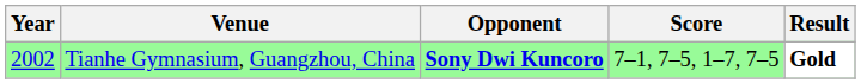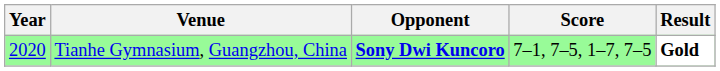Tianhe Gymnasium, Guangzhou, China | Year: 2002 -> 2020
